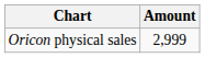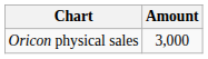Oricon physical sales | Amount: 2,999 -> 3,000
